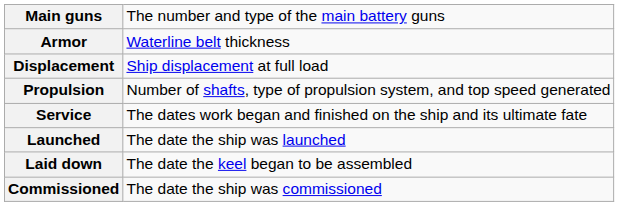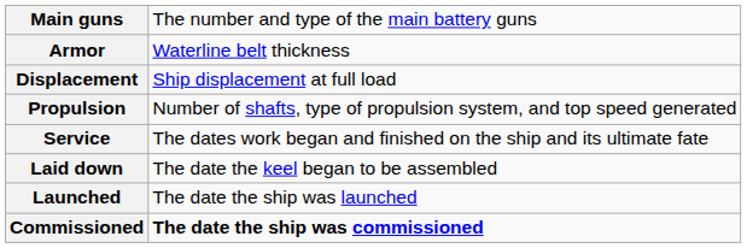rows swapped: Laid down <-> Launched
Commissioned | column 2: normal -> bold
